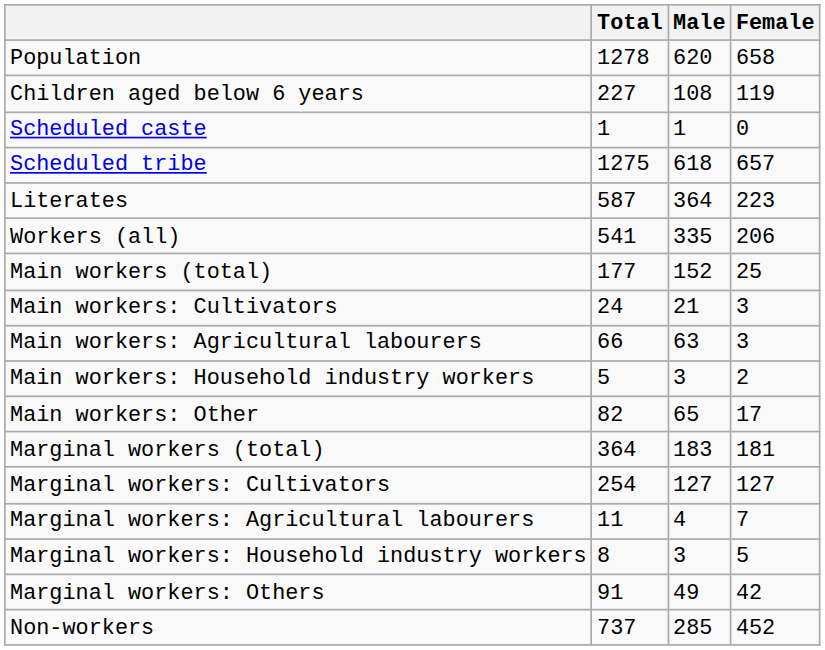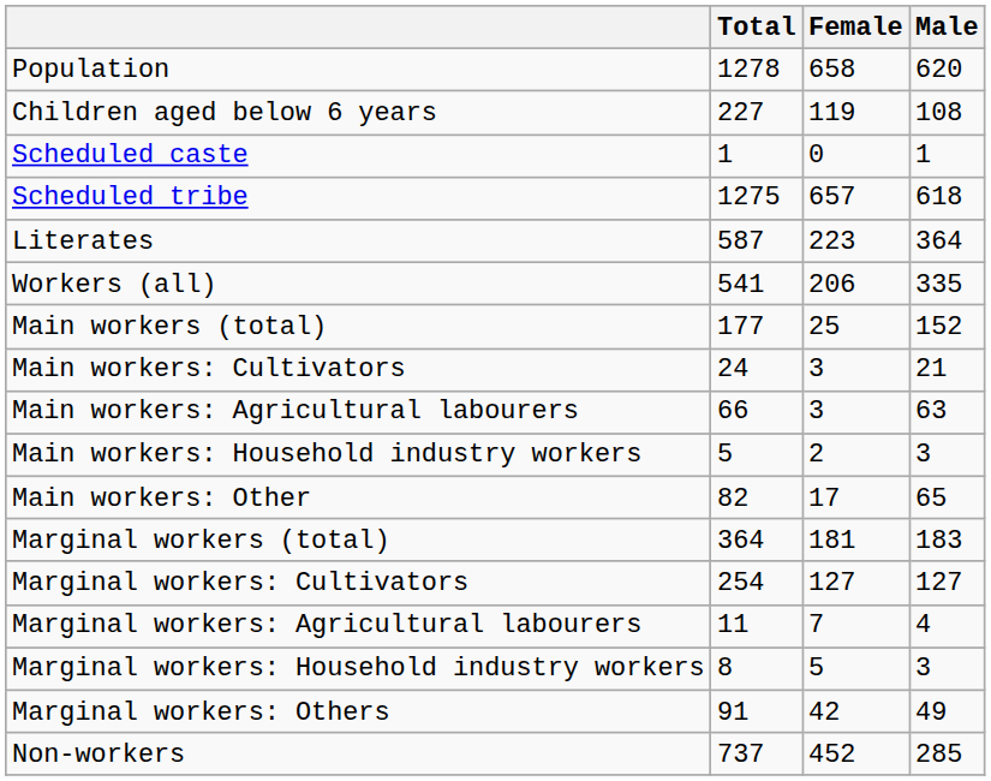columns swapped: Male <-> Female
